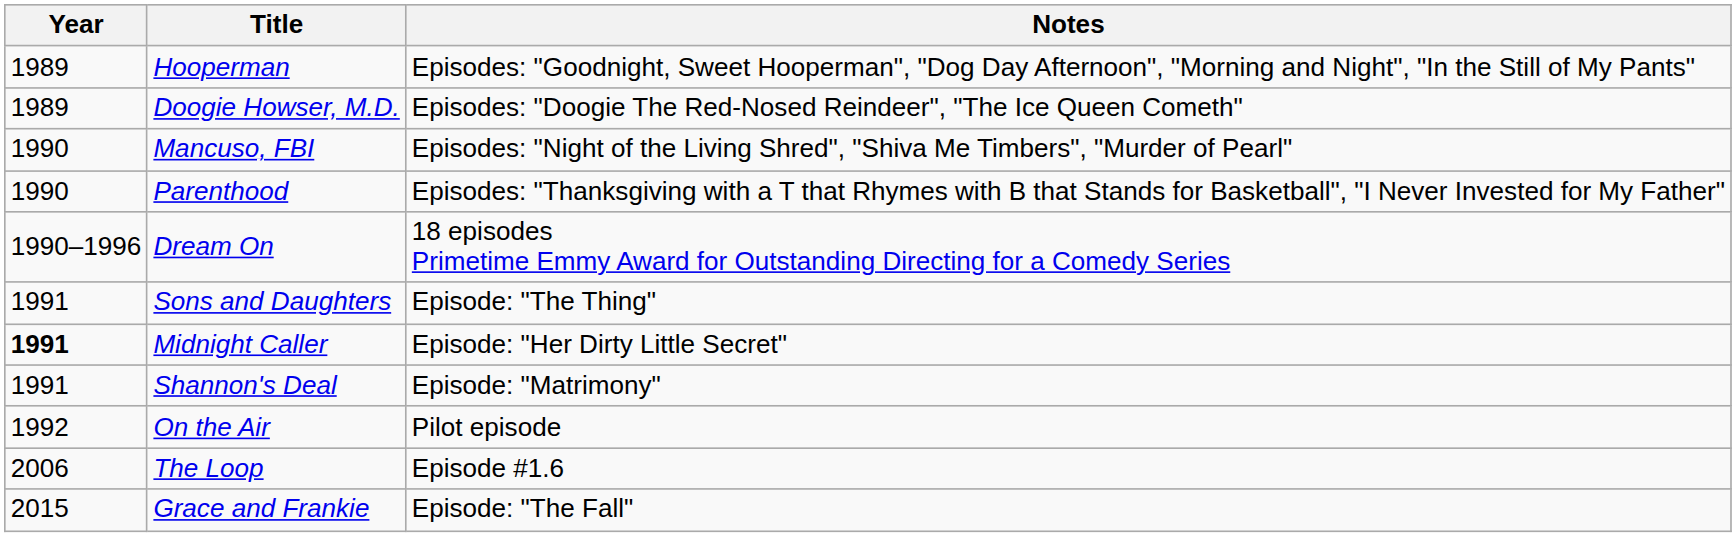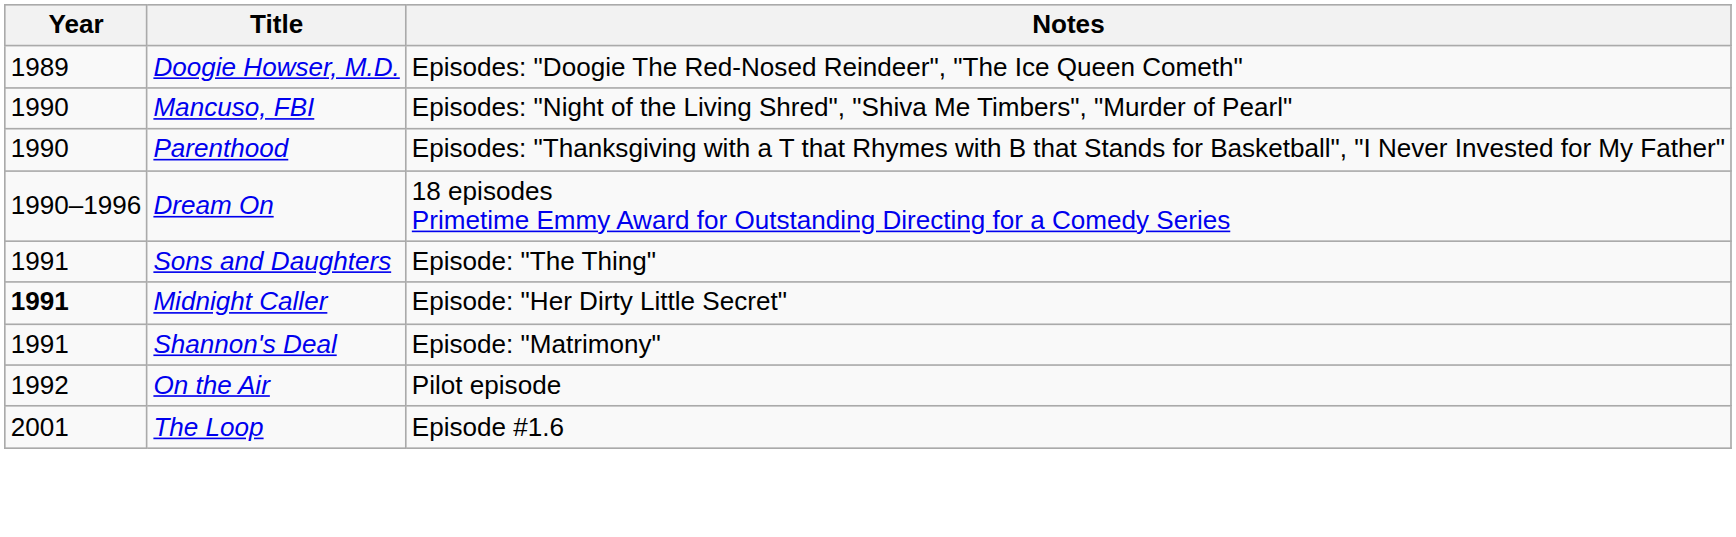- row: 1989 | Hooperman | Episodes: "Goodnight, Sweet Hooperman", "Dog Day Afternoon", "Morning and Night", "In the Still of My Pants"
The Loop | Year: 2006 -> 2001
- row: 2015 | Grace and Frankie | Episode: "The Fall"
